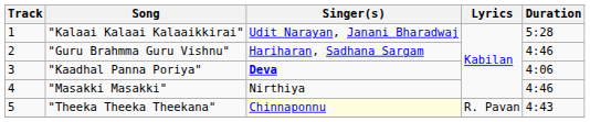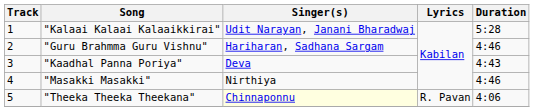"Kaadhal Panna Poriya" | Singer(s): bold -> normal
"Kaadhal Panna Poriya" | Duration: 4:06 -> 4:43
"Theeka Theeka Theekana" | Duration: 4:43 -> 4:06
